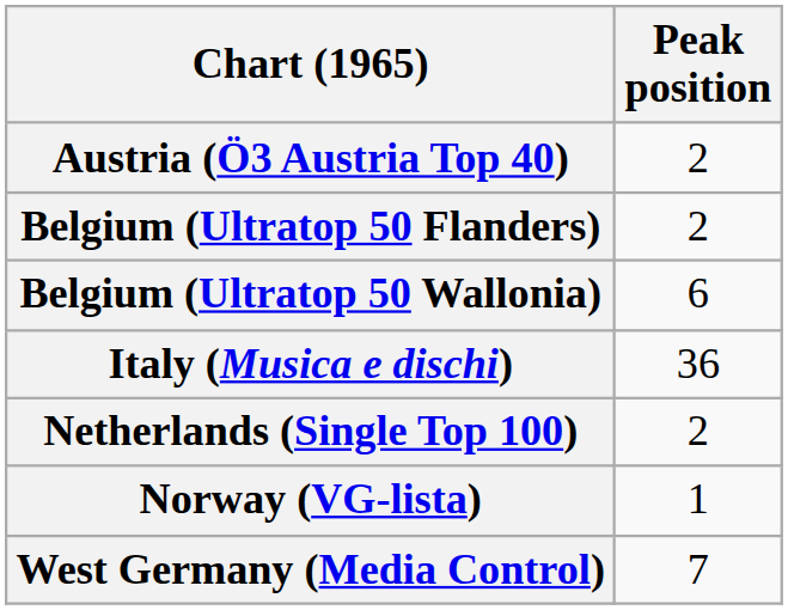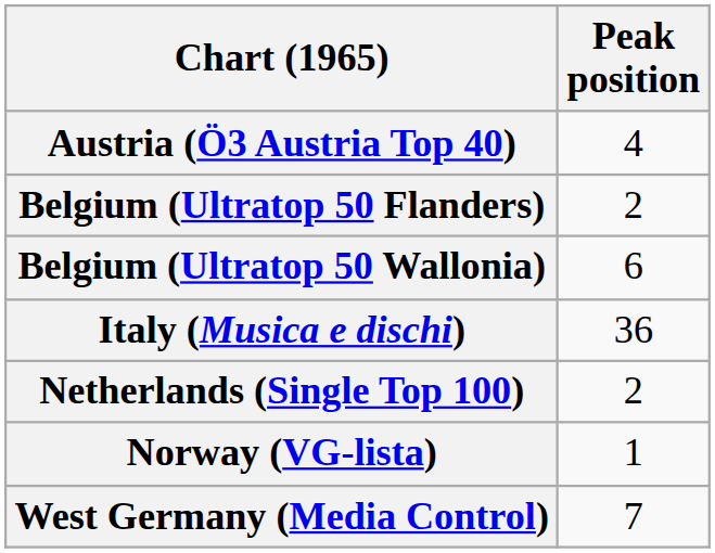Austria (Ö3 Austria Top 40) | Peak position: 2 -> 4
